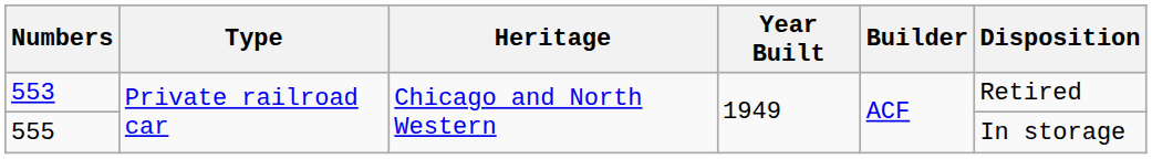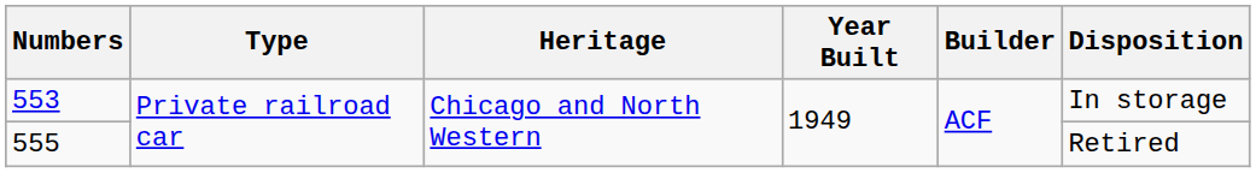553 | Disposition: Retired -> In storage
555 | Disposition: In storage -> Retired
